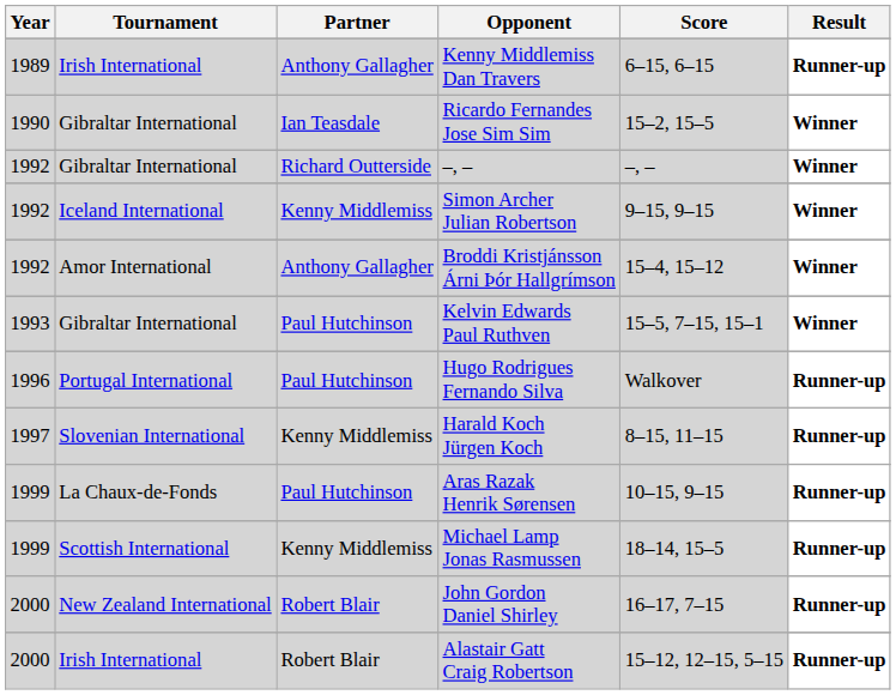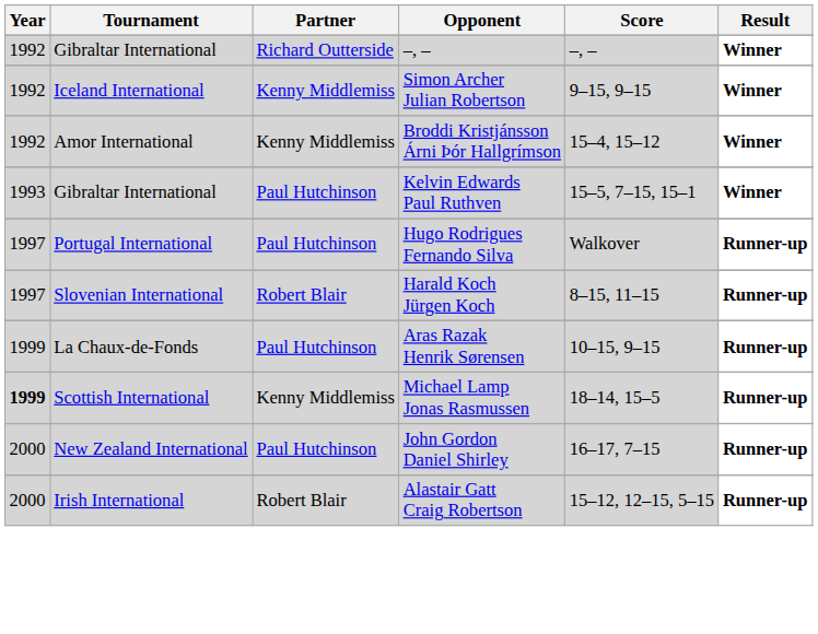- row: 1989 | Irish International | Anthony Gallagher | Kenny Middlemiss Dan Travers | 6–15, 6–15 | Runner-up
- row: 1990 | Gibraltar International | Ian Teasdale | Ricardo Fernandes Jose Sim Sim | 15–2, 15–5 | Winner
Broddi Kristjánsson Árni Þór Hallgrímson | Partner: Anthony Gallagher -> Kenny Middlemiss
Hugo Rodrigues Fernando Silva | Year: 1996 -> 1997
Harald Koch Jürgen Koch | Partner: Kenny Middlemiss -> Robert Blair
Michael Lamp Jonas Rasmussen | Year: normal -> bold
John Gordon Daniel Shirley | Partner: Robert Blair -> Paul Hutchinson
